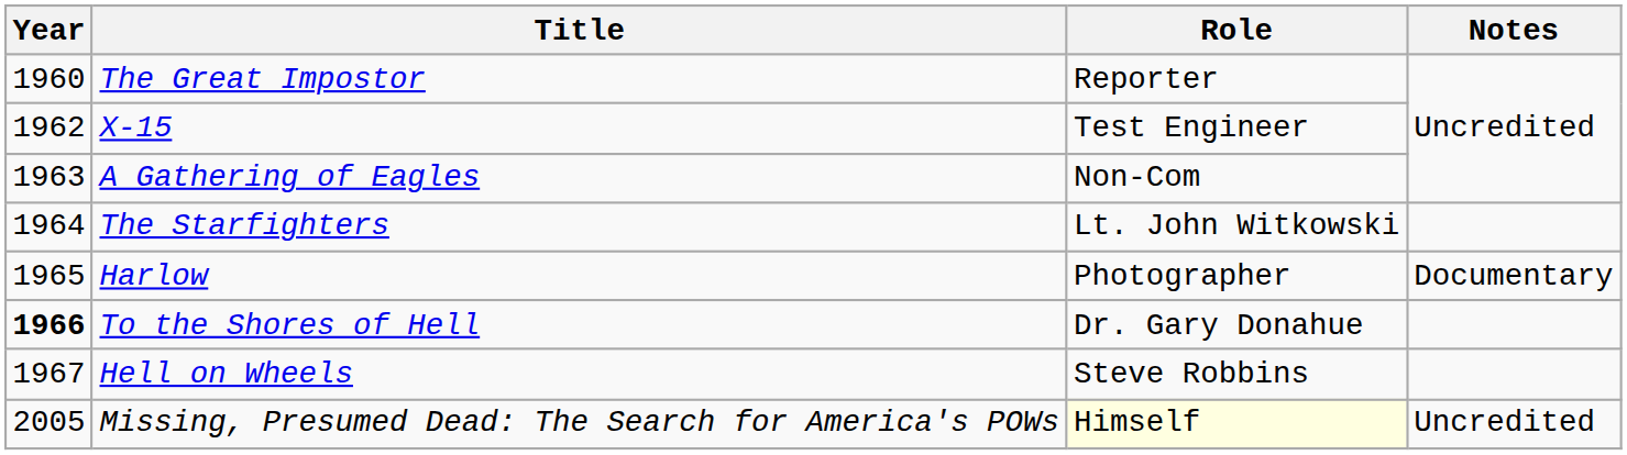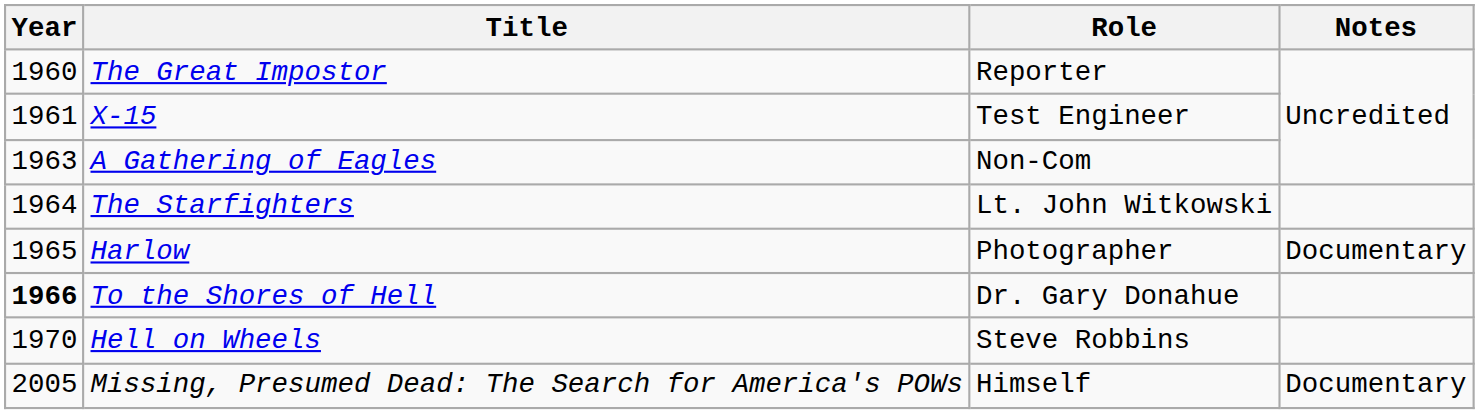X-15 | Year: 1962 -> 1961
Hell on Wheels | Year: 1967 -> 1970
Missing, Presumed Dead: The Search for America's POWs | Role: lightyellow background -> no background
Missing, Presumed Dead: The Search for America's POWs | Notes: Uncredited -> Documentary
